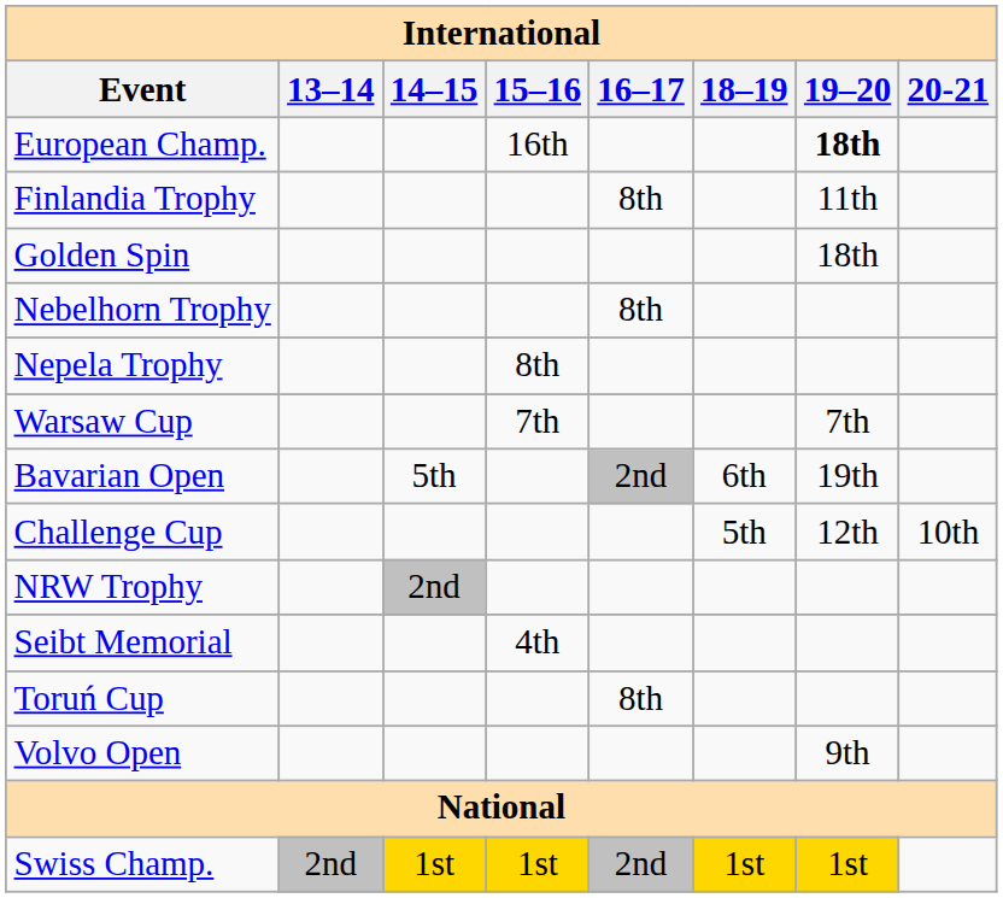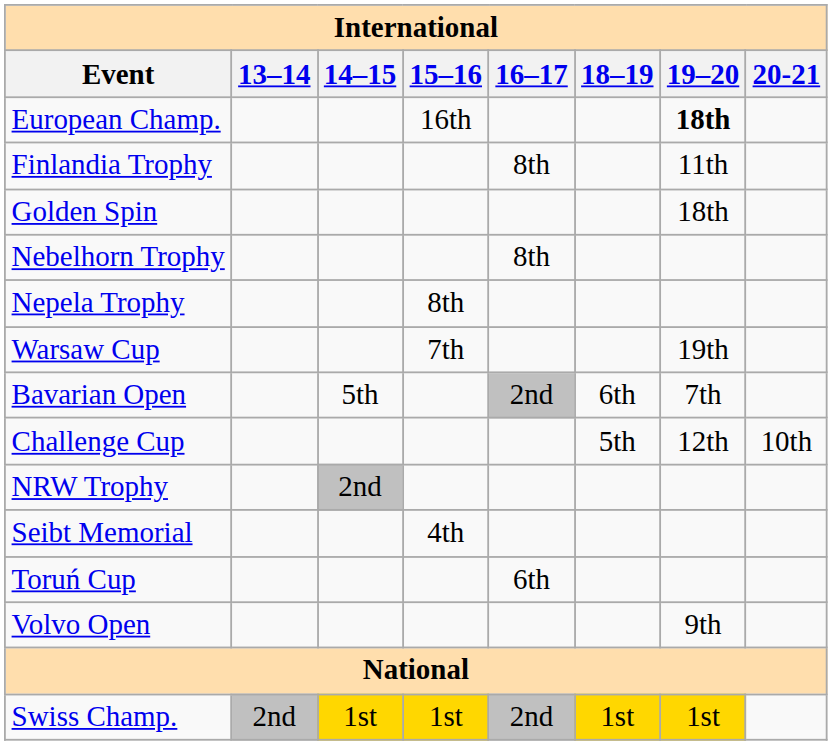Warsaw Cup | 19–20: 7th -> 19th
Bavarian Open | 19–20: 19th -> 7th
Toruń Cup | 16–17: 8th -> 6th
